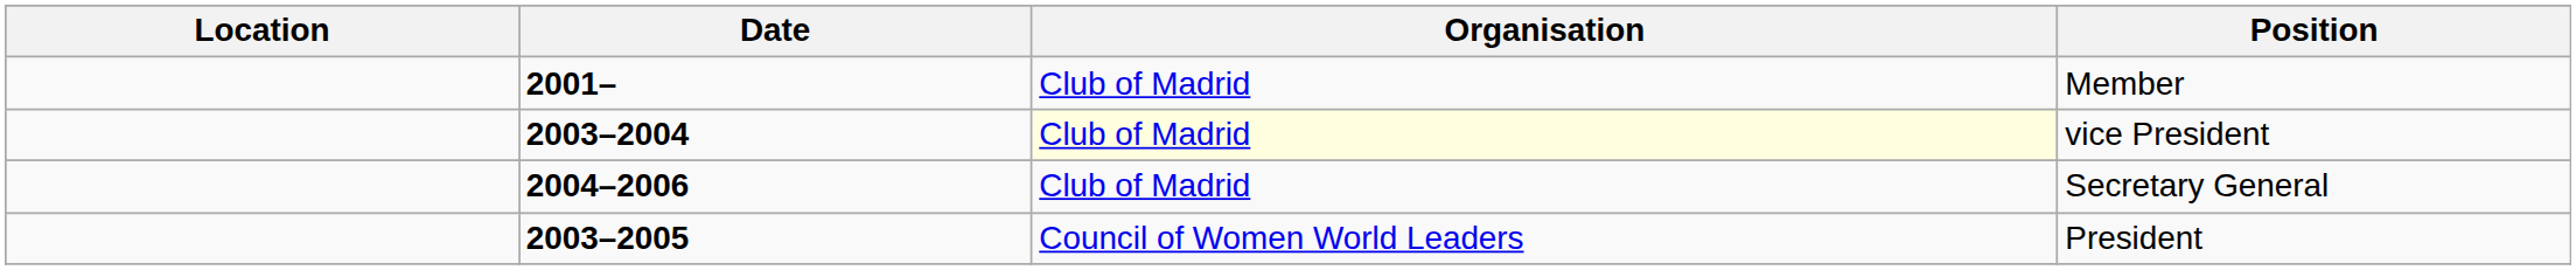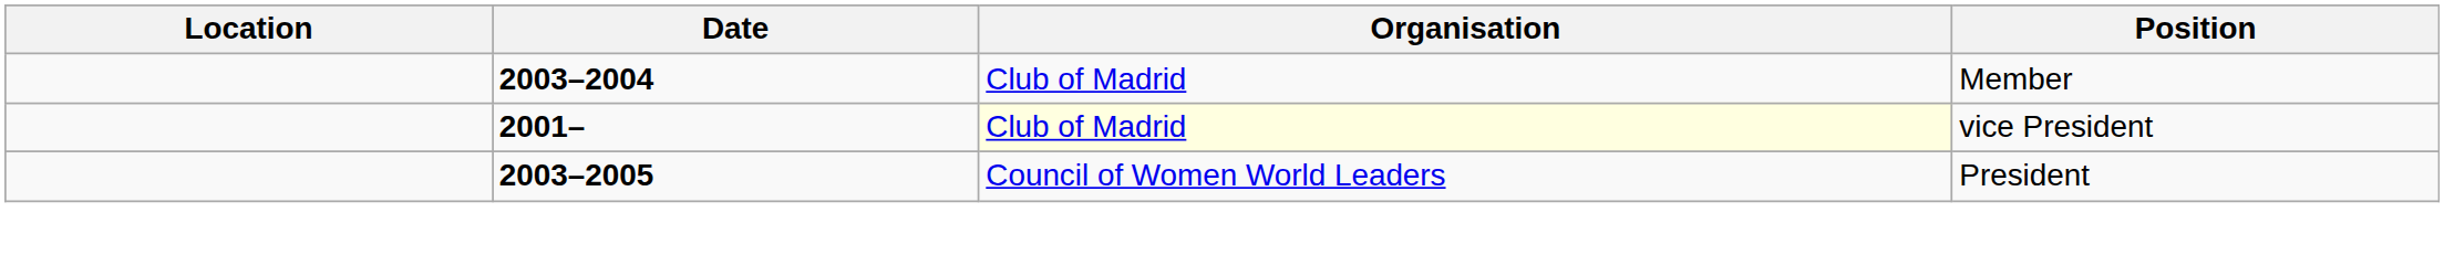Member | Date: 2001– -> 2003–2004
vice President | Date: 2003–2004 -> 2001–
- row: 2004–2006 | Club of Madrid | Secretary General
